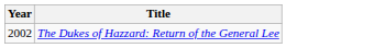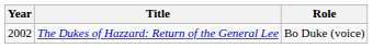+ column: Role | Bo Duke (voice)
